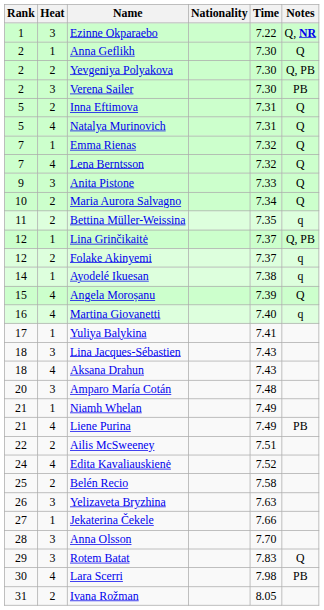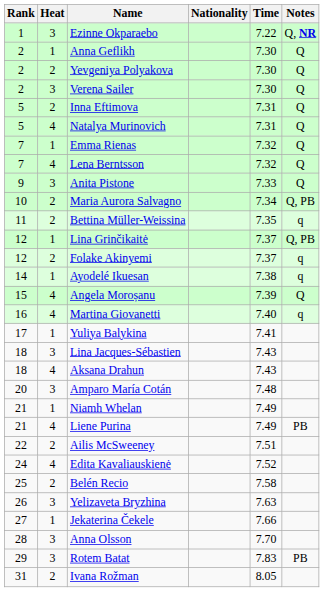Yevgeniya Polyakova | Notes: Q, PB -> Q
Verena Sailer | Notes: PB -> Q
Maria Aurora Salvagno | Notes: Q -> Q, PB
Rotem Batat | Notes: Q -> PB
- row: 30 | 4 | Lara Scerri | 7.98 | PB
